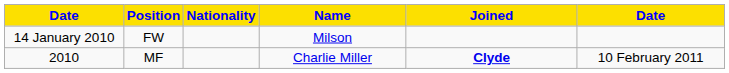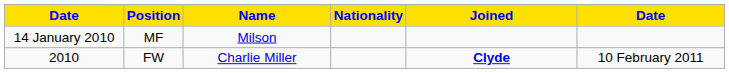columns swapped: Nationality <-> Name
14 January 2010 | Position: FW -> MF
2010 | Position: MF -> FW
